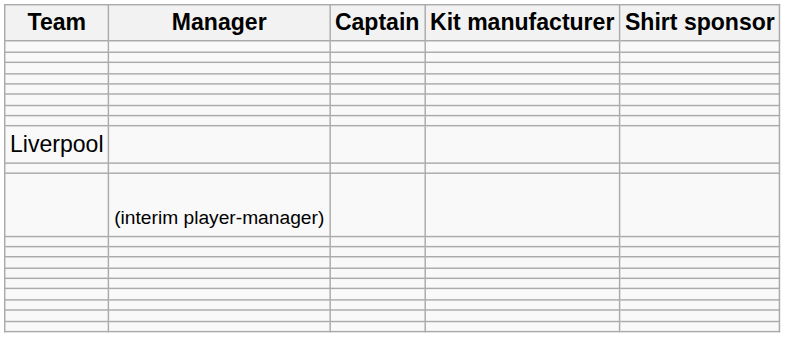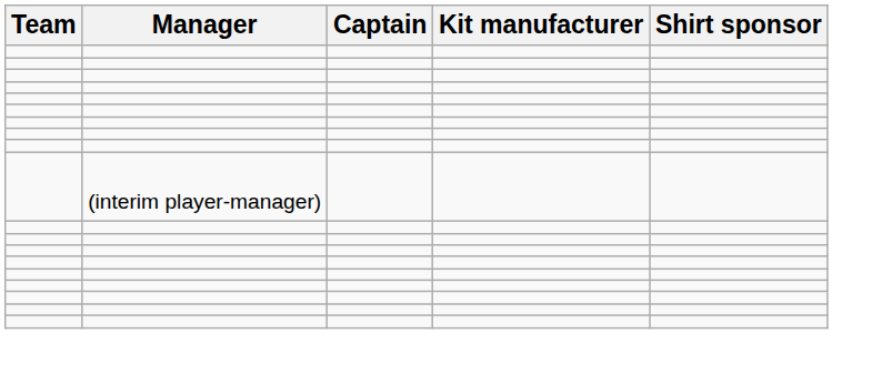- row: Liverpool
